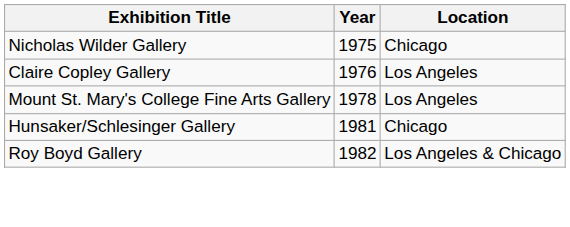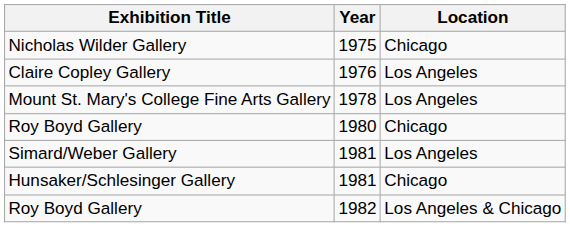+ row: Roy Boyd Gallery | 1980 | Chicago
+ row: Simard/Weber Gallery | 1981 | Los Angeles
